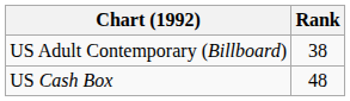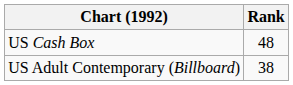rows swapped: US Adult Contemporary (Billboard) <-> US Cash Box
